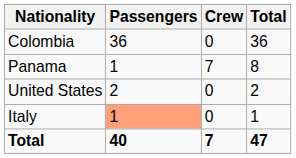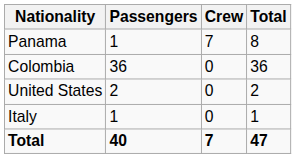rows swapped: Colombia <-> Panama
Italy | Passengers: lightsalmon background -> no background
